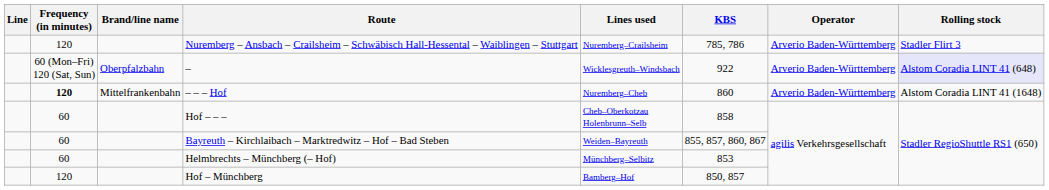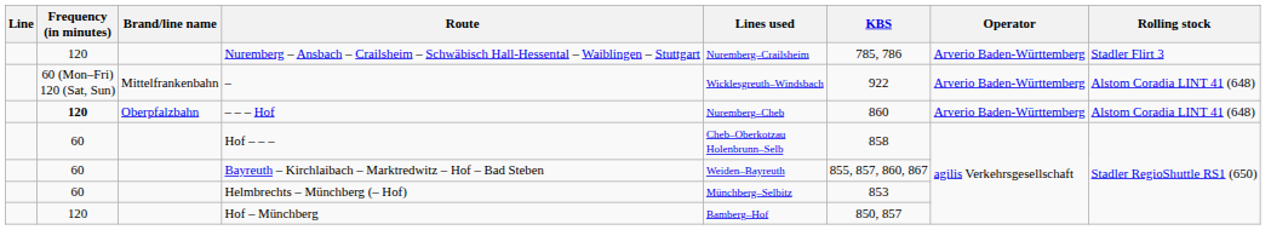– | Brand/line name: Oberpfalzbahn -> Mittelfrankenbahn
– | Rolling stock: lavender background -> no background
– – – Hof | Brand/line name: Mittelfrankenbahn -> Oberpfalzbahn
– – – Hof | Rolling stock: Alstom Coradia LINT 41 (1648) -> Alstom Coradia LINT 41 (648)
